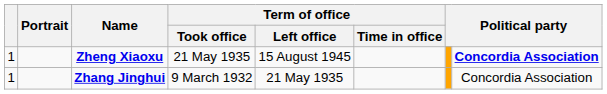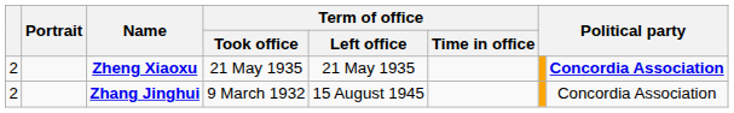Zheng Xiaoxu | column 1: 1 -> 2
Zheng Xiaoxu | Term of office / Left office: 15 August 1945 -> 21 May 1935
Zhang Jinghui | column 1: 1 -> 2
Zhang Jinghui | Term of office / Left office: 21 May 1935 -> 15 August 1945
